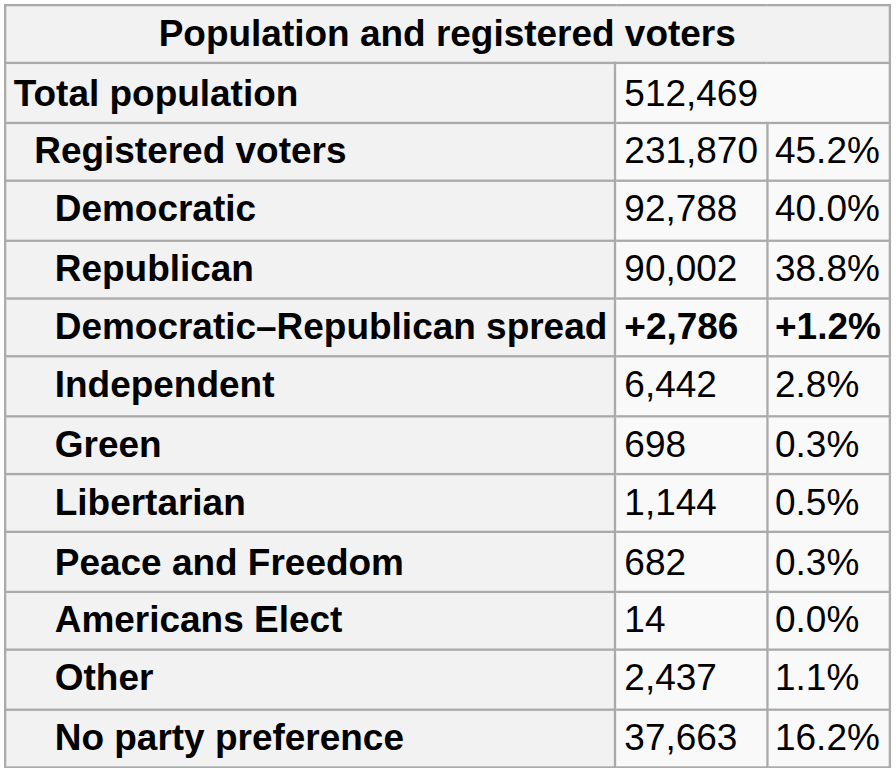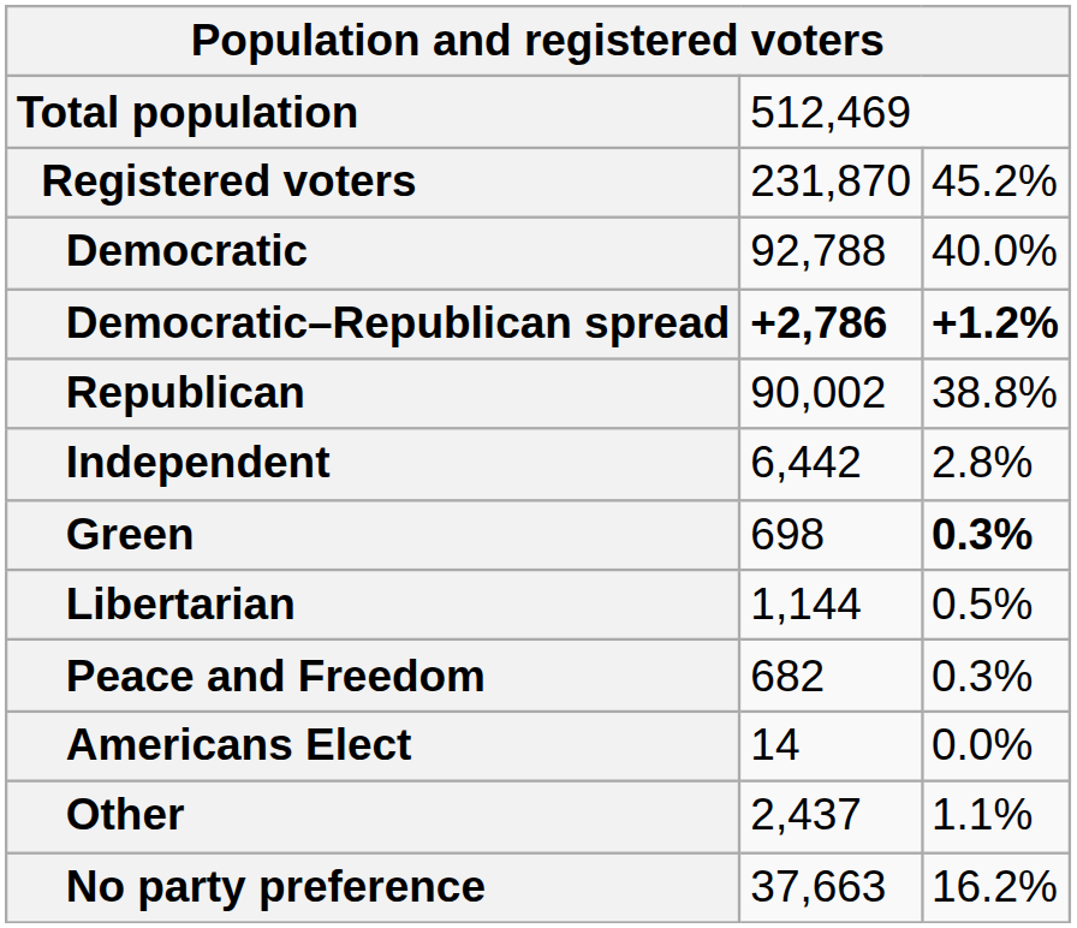rows swapped: Republican <-> Democratic–Republican spread
Green | column 3: normal -> bold
